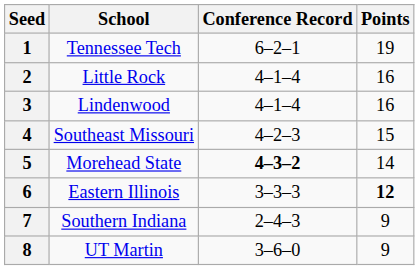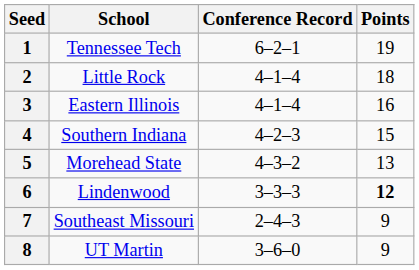2 | Points: 16 -> 18
3 | School: Lindenwood -> Eastern Illinois
4 | School: Southeast Missouri -> Southern Indiana
5 | Conference Record: bold -> normal
5 | Points: 14 -> 13
6 | School: Eastern Illinois -> Lindenwood
7 | School: Southern Indiana -> Southeast Missouri
